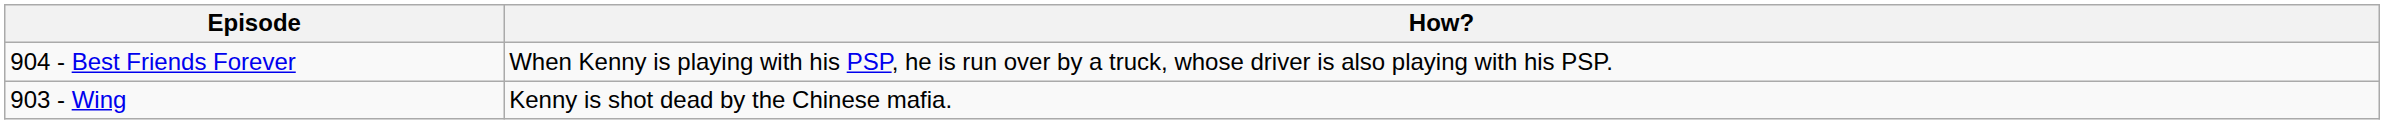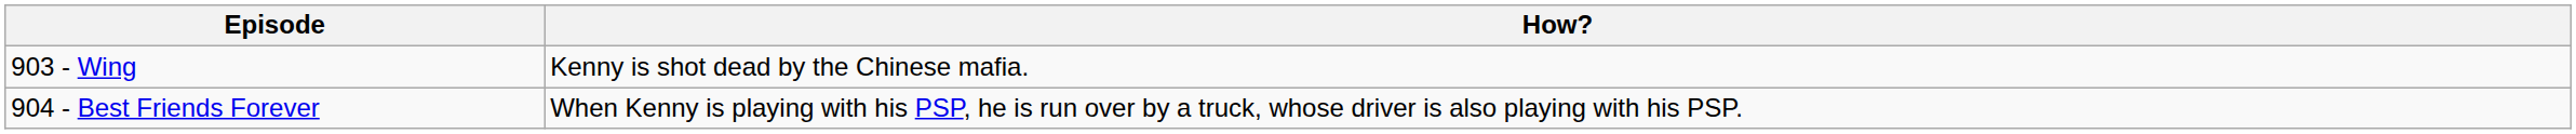rows swapped: 903 - Wing <-> 904 - Best Friends Forever
